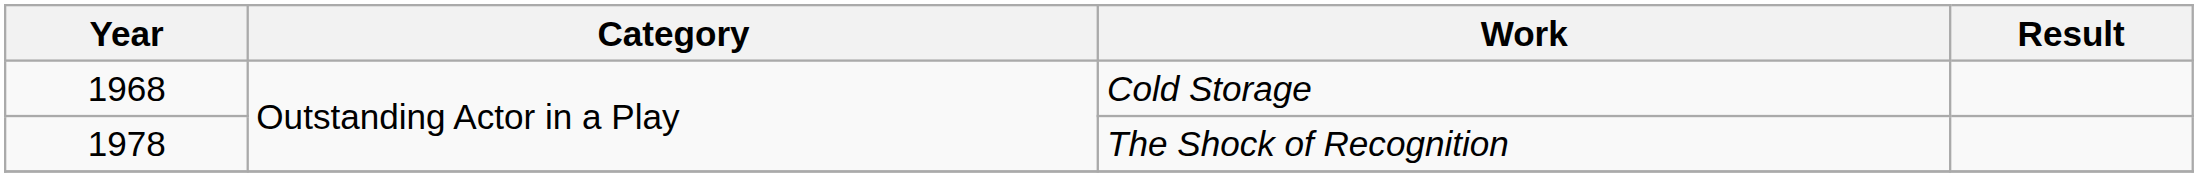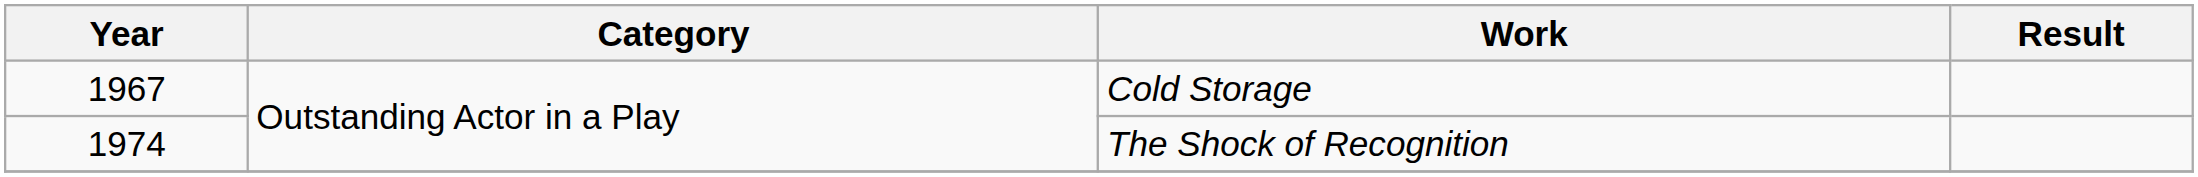Cold Storage | Year: 1968 -> 1967
The Shock of Recognition | Year: 1978 -> 1974
